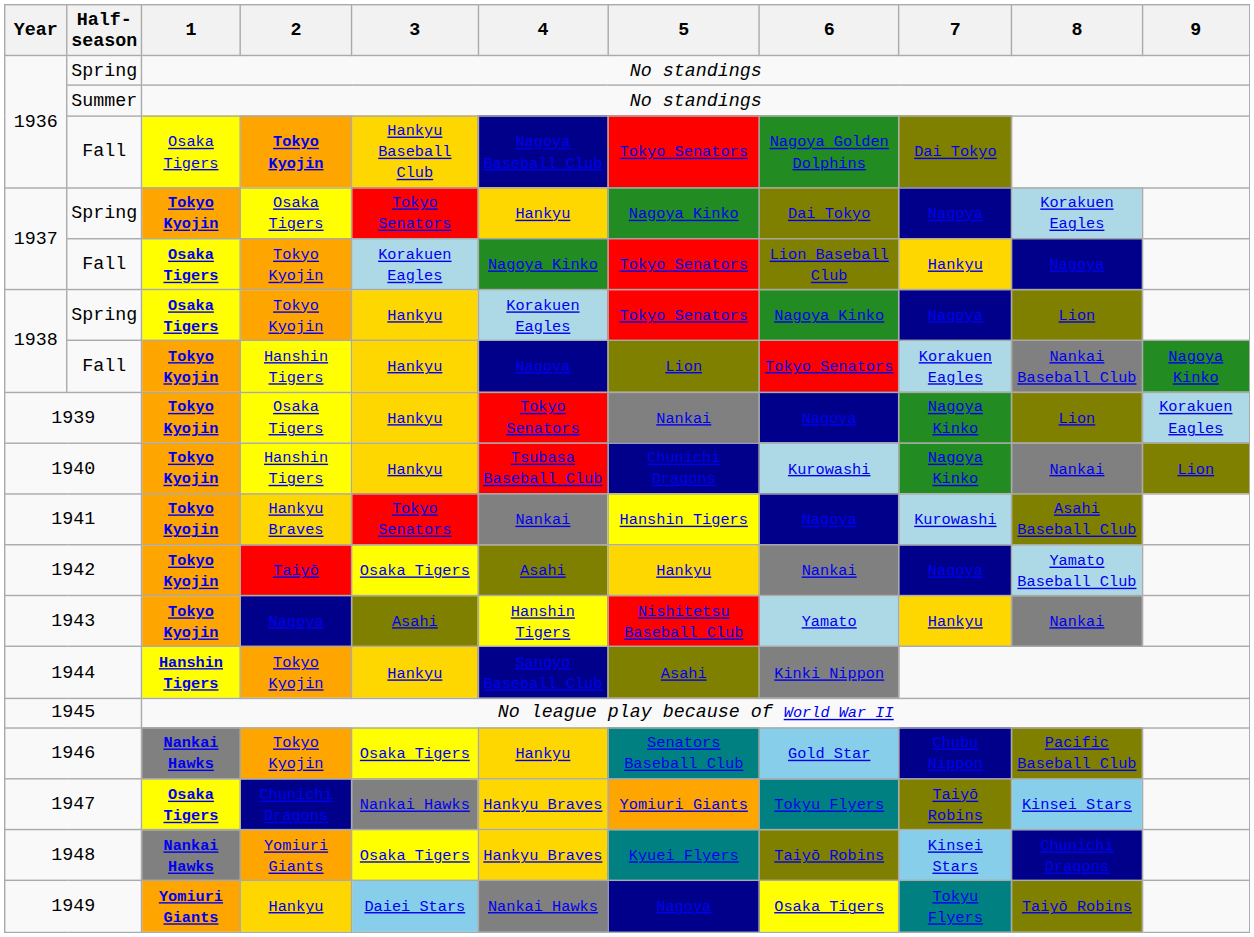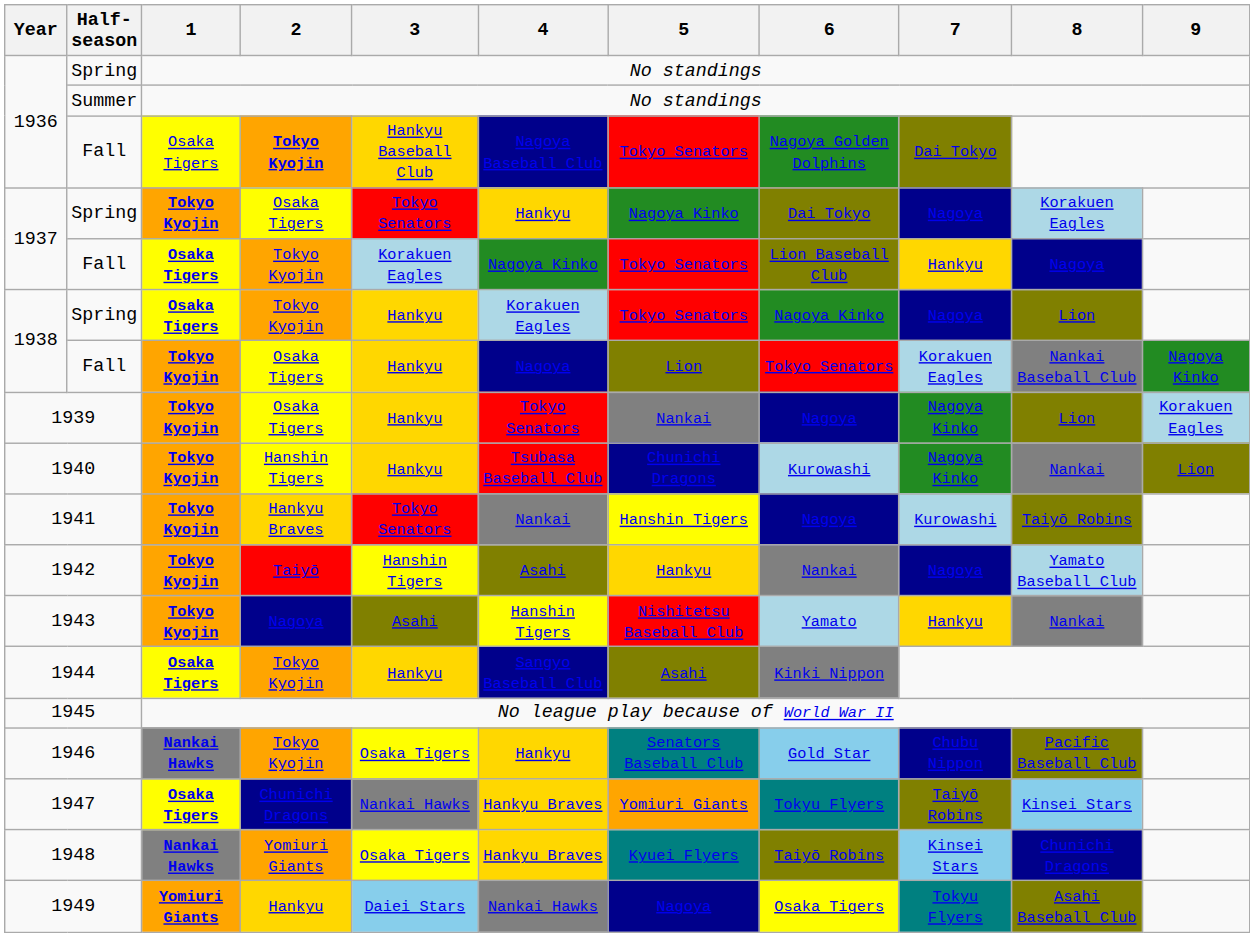1938 / Fall | 2: Hanshin Tigers -> Osaka Tigers
1941 | 8: Asahi Baseball Club -> Taiyō Robins
1942 | 3: Osaka Tigers -> Hanshin Tigers
1944 | 1: Hanshin Tigers -> Osaka Tigers
1949 | 8: Taiyō Robins -> Asahi Baseball Club
